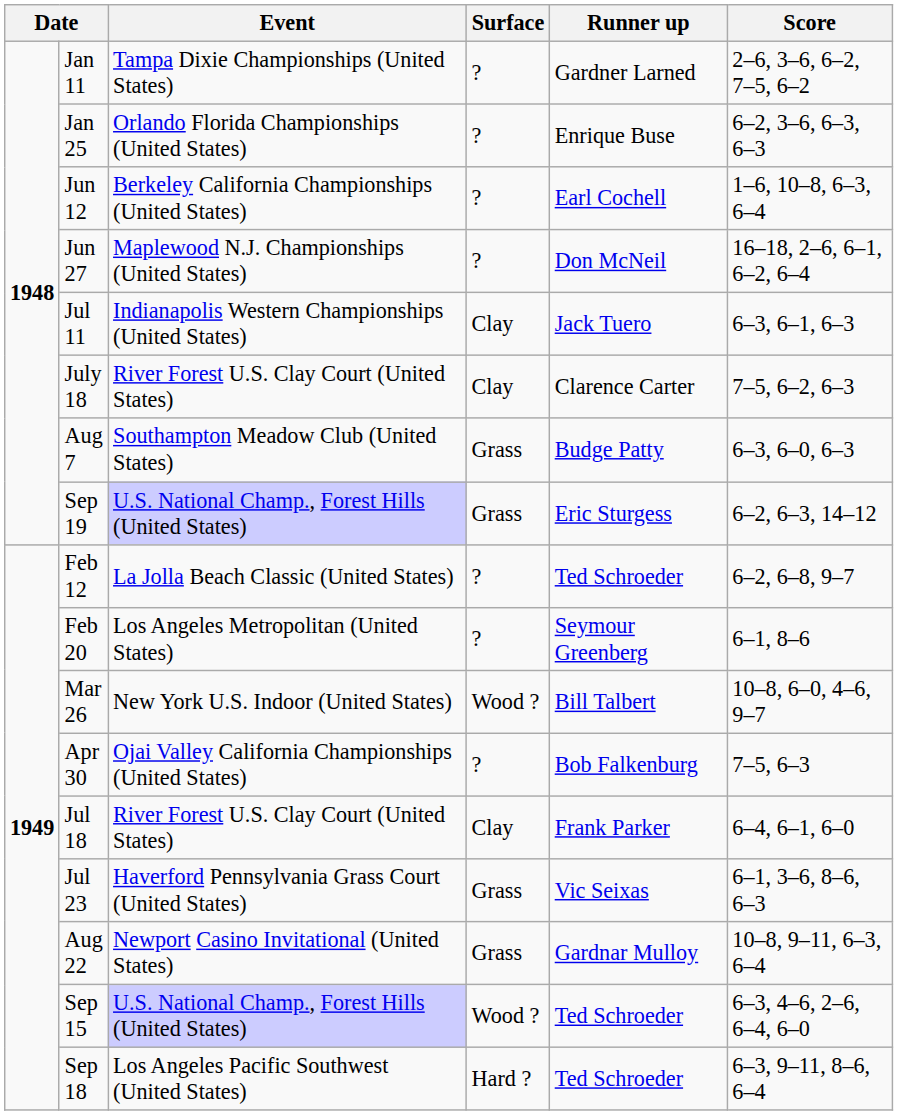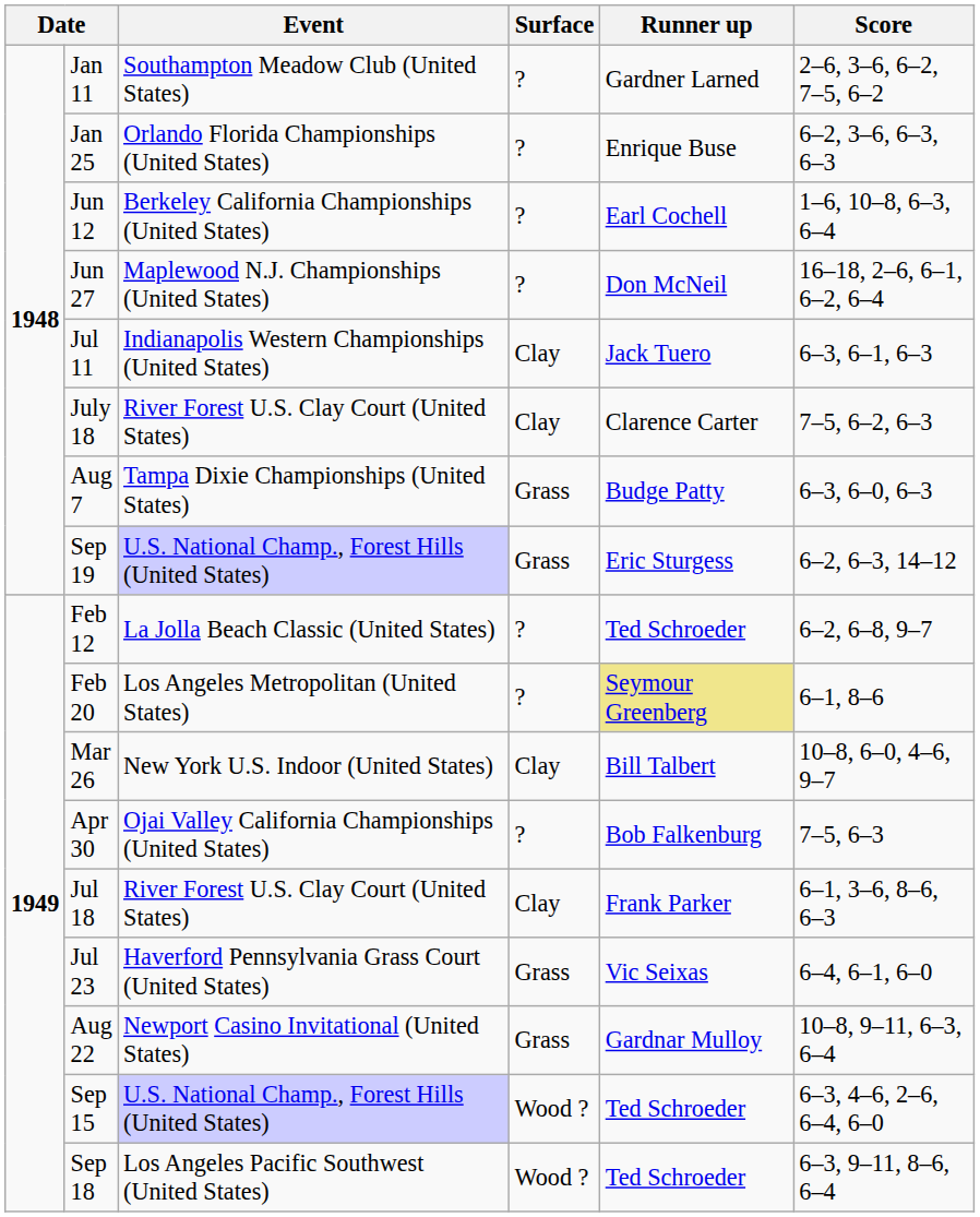Jan 11 | Event: Tampa Dixie Championships (United States) -> Southampton Meadow Club (United States)
Aug 7 | Event: Southampton Meadow Club (United States) -> Tampa Dixie Championships (United States)
Feb 20 | Runner up: no background -> khaki background
Mar 26 | Surface: Wood ? -> Clay
Jul 18 | Score: 6–4, 6–1, 6–0 -> 6–1, 3–6, 8–6, 6–3
Jul 23 | Score: 6–1, 3–6, 8–6, 6–3 -> 6–4, 6–1, 6–0
Sep 18 | Surface: Hard ? -> Wood ?
